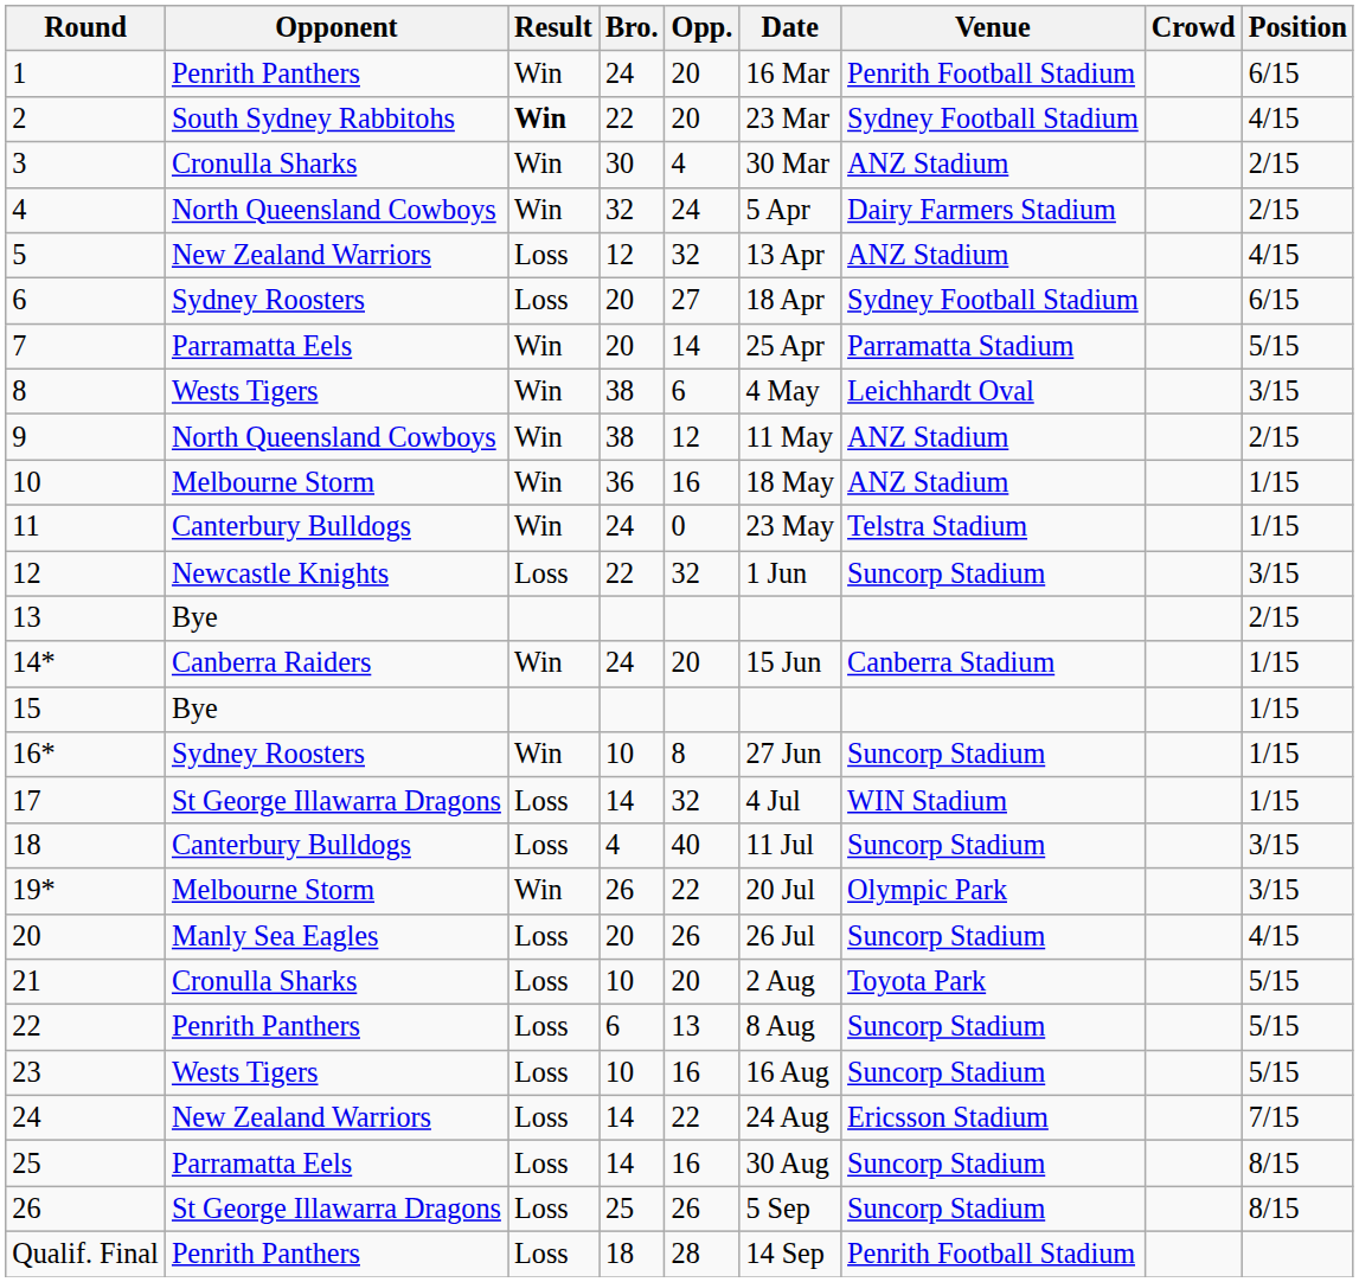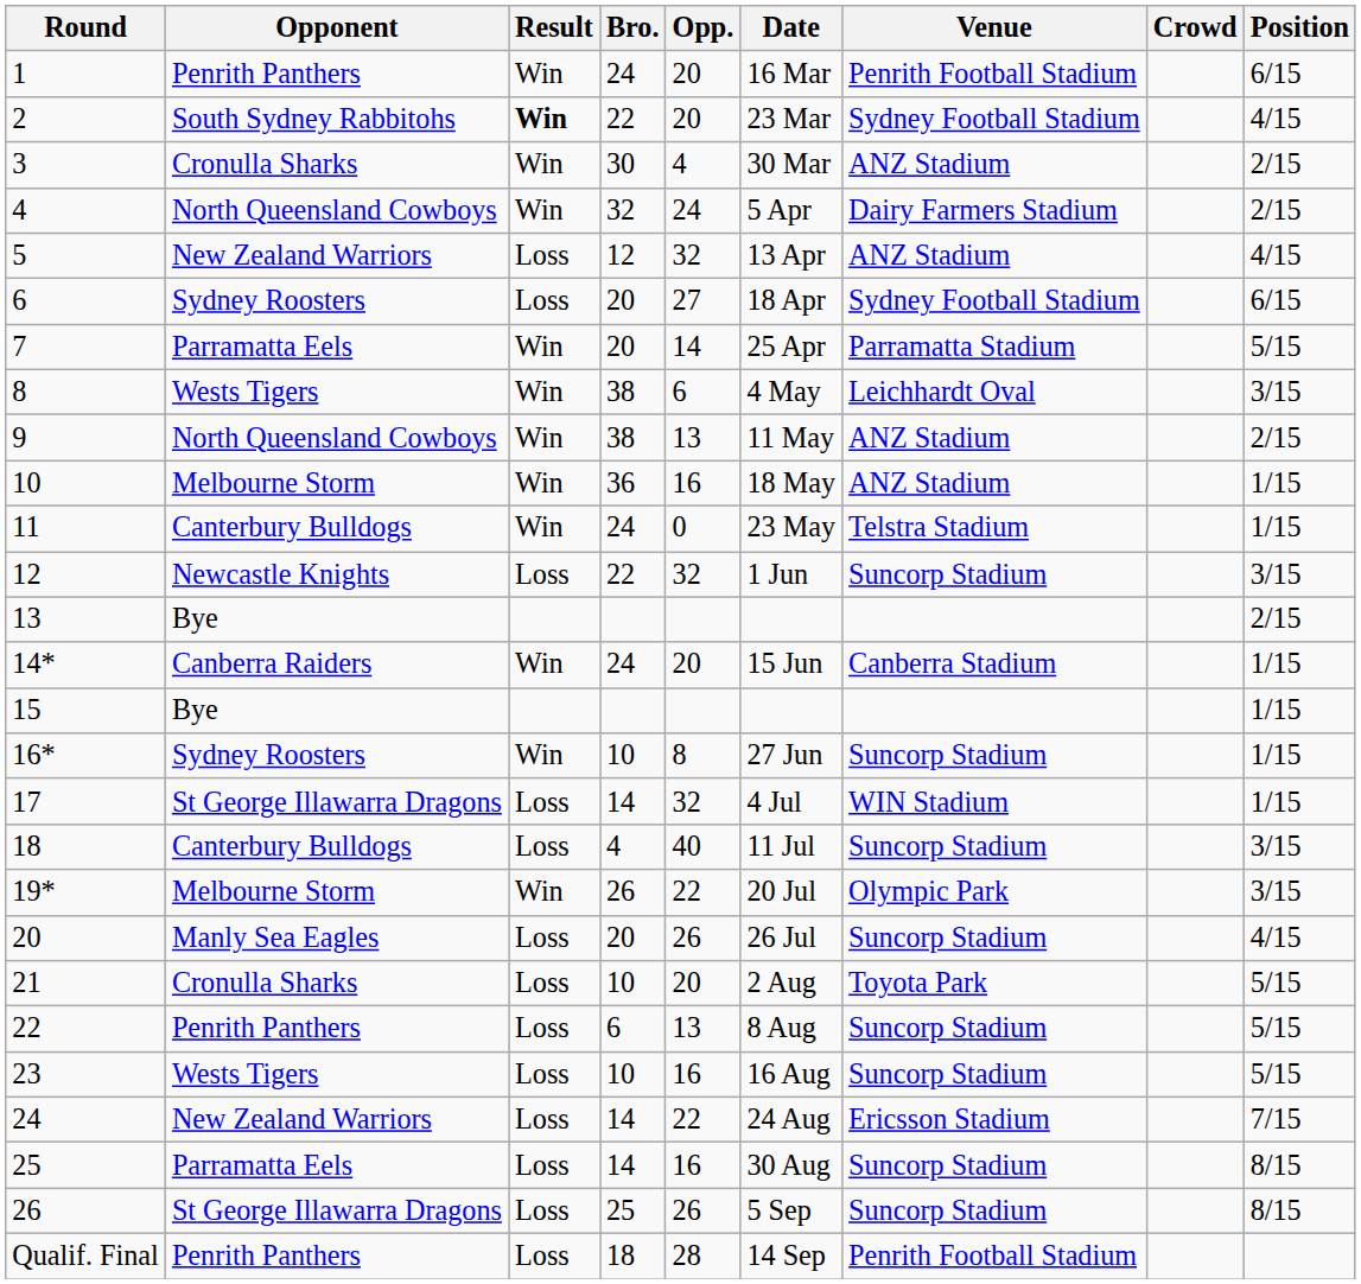9 | Opp.: 12 -> 13
